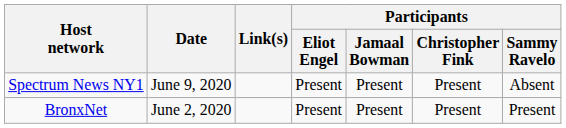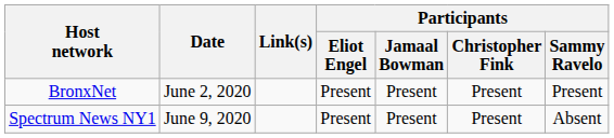rows swapped: BronxNet <-> Spectrum News NY1
